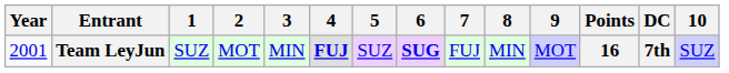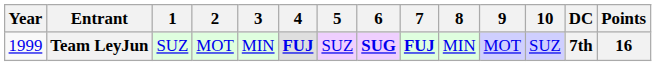columns swapped: 10 <-> Points
Team LeyJun | Year: 2001 -> 1999
Team LeyJun | 7: normal -> bold
